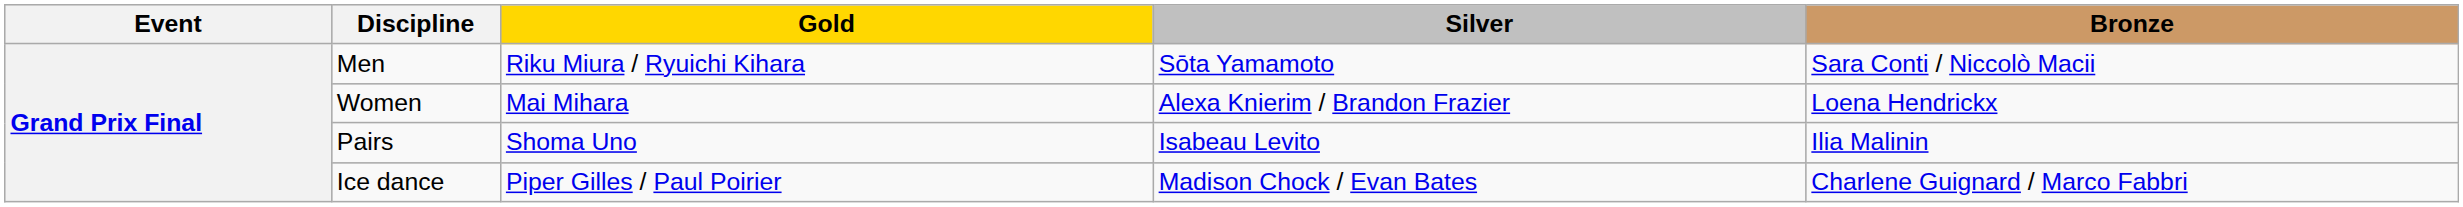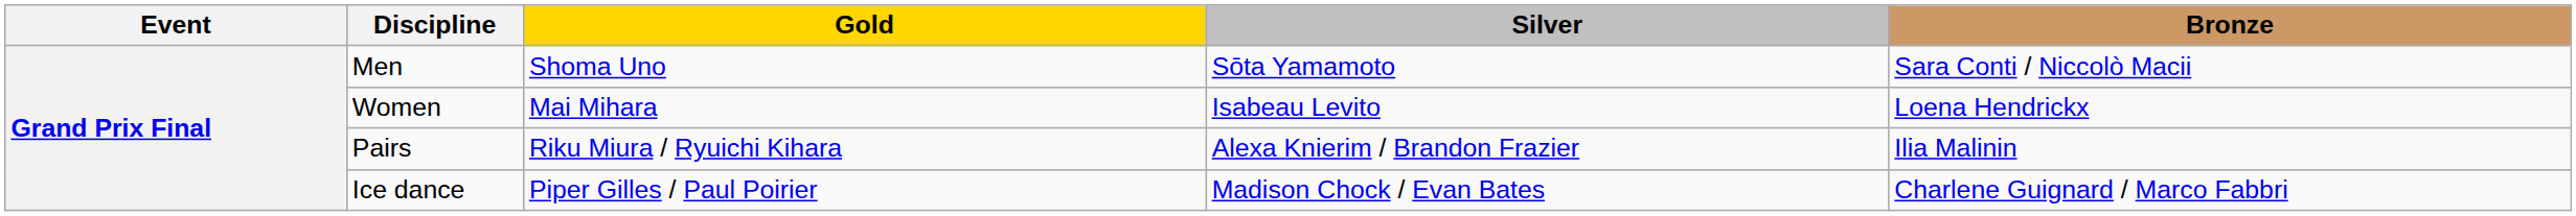Men | Gold: Riku Miura / Ryuichi Kihara -> Shoma Uno
Women | Silver: Alexa Knierim / Brandon Frazier -> Isabeau Levito
Pairs | Gold: Shoma Uno -> Riku Miura / Ryuichi Kihara
Pairs | Silver: Isabeau Levito -> Alexa Knierim / Brandon Frazier
